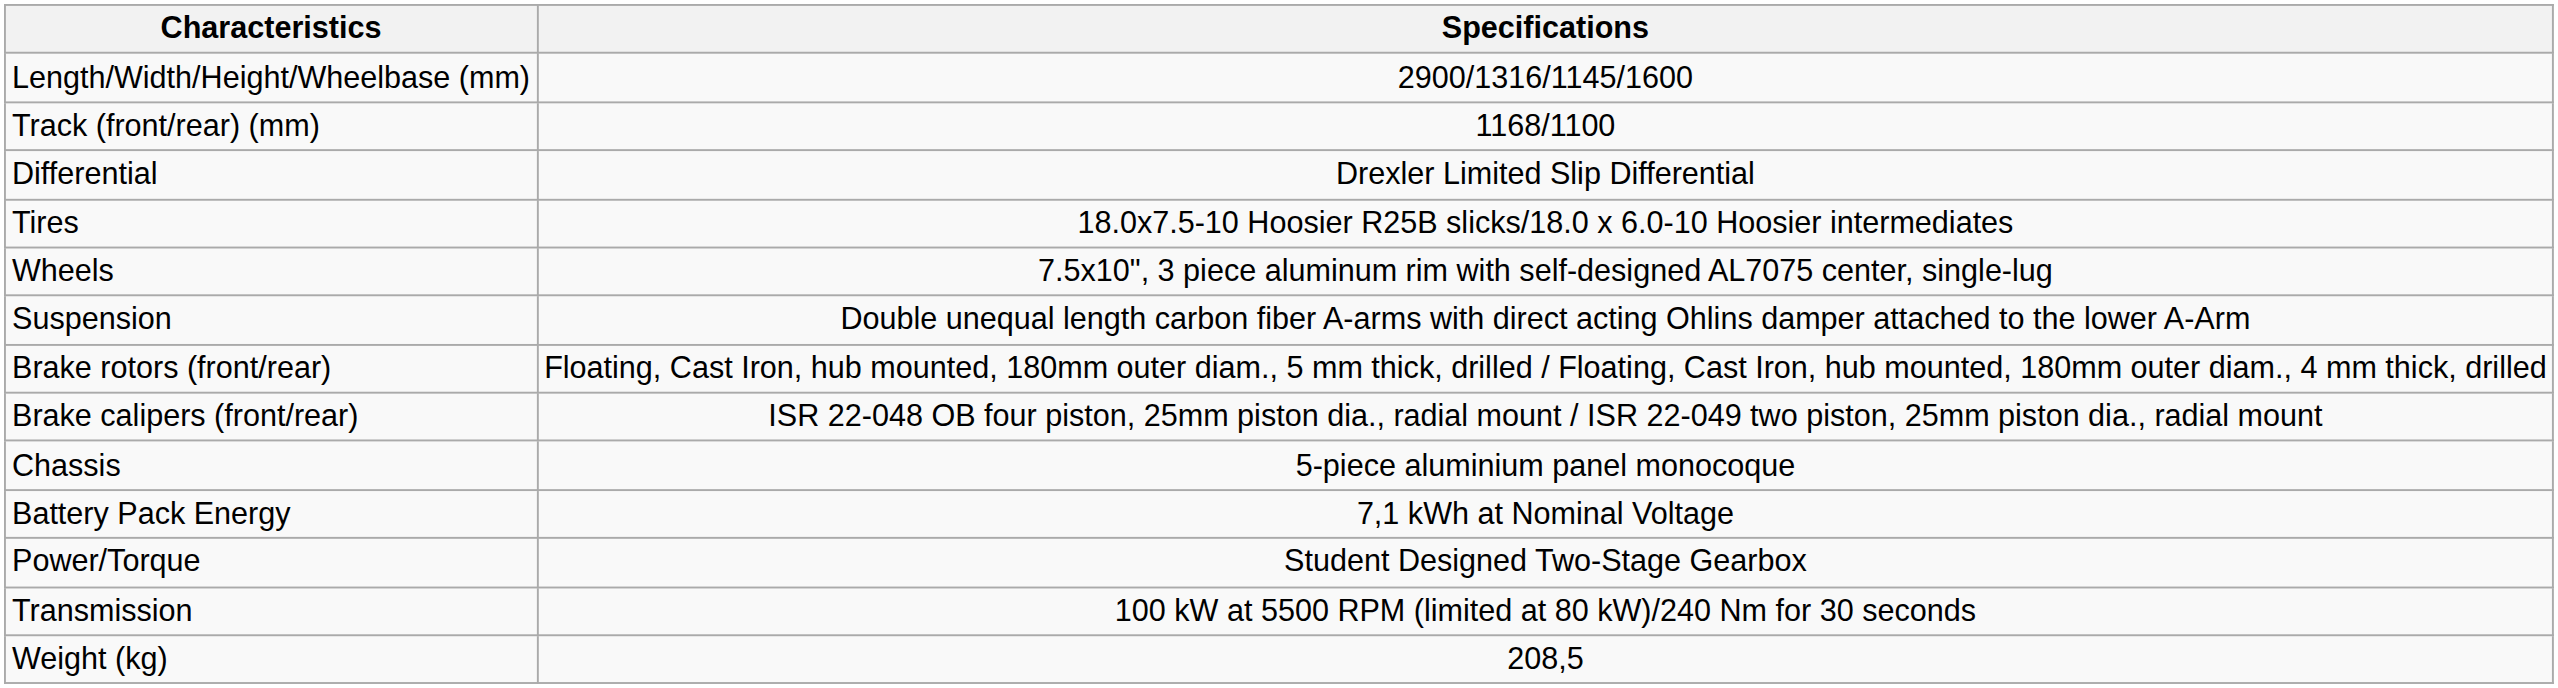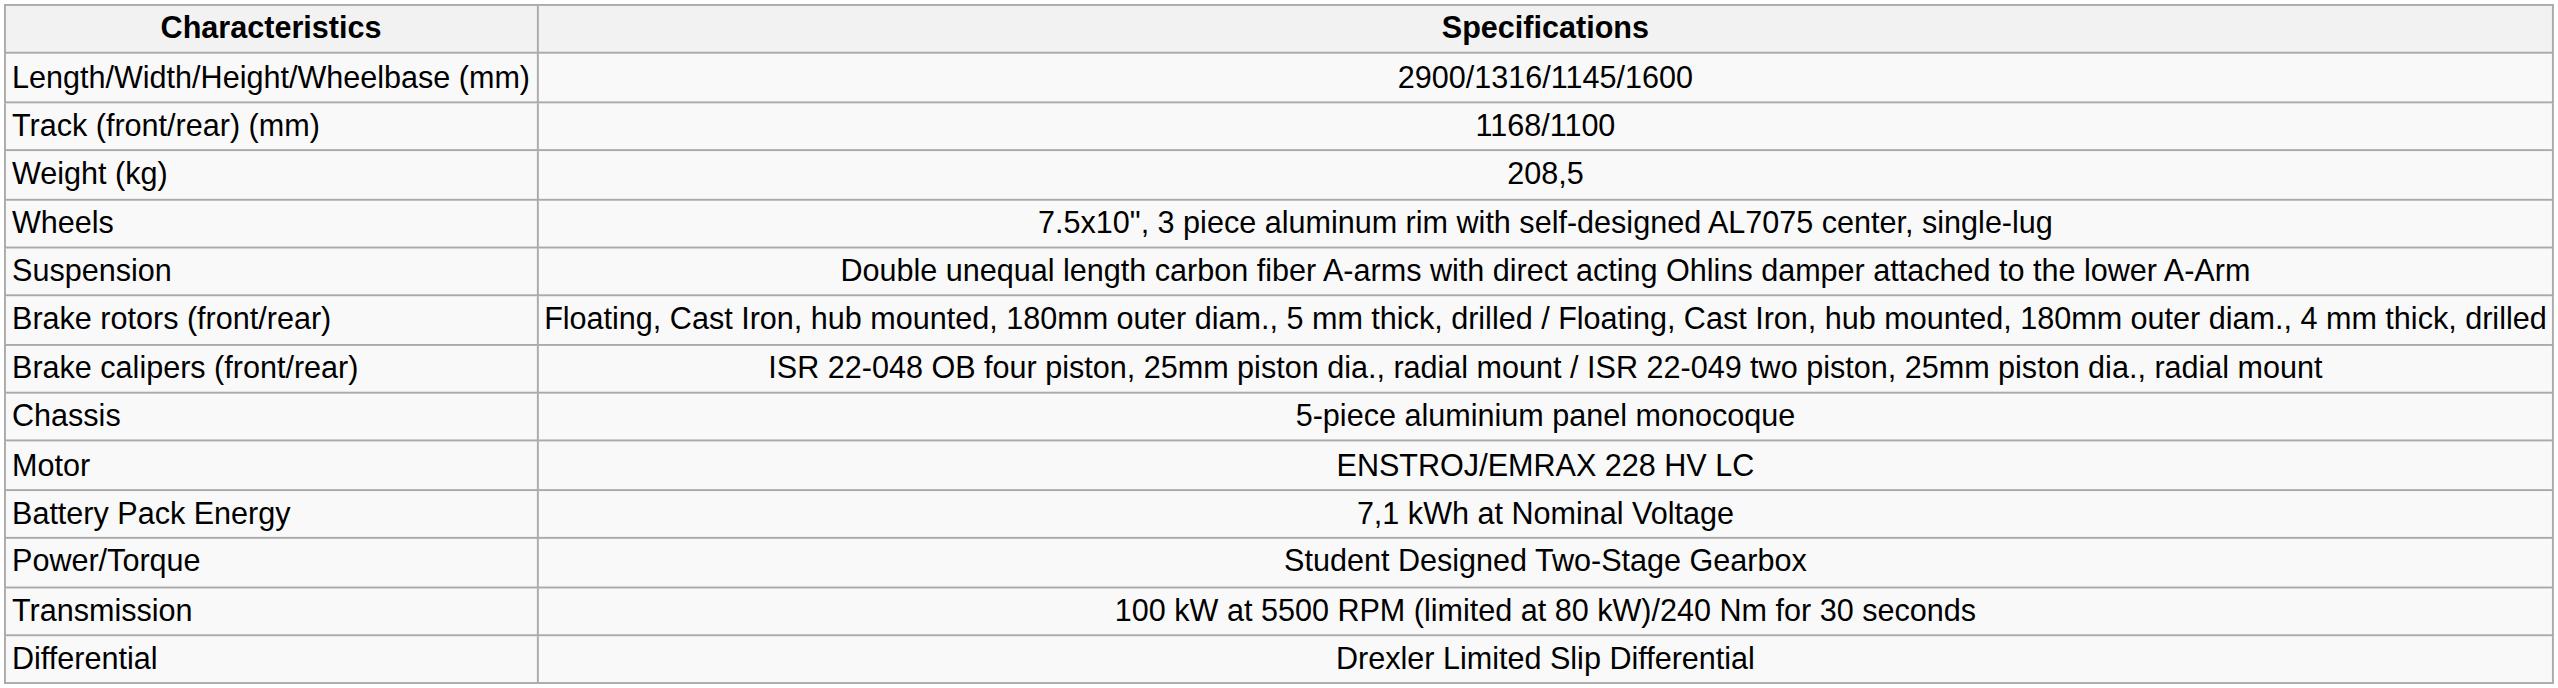rows swapped: Weight (kg) <-> Differential
- row: Tires | 18.0x7.5-10 Hoosier R25B slicks/18.0 x 6.0-10 Hoosier intermediates
+ row: Motor | ENSTROJ/EMRAX 228 HV LC
